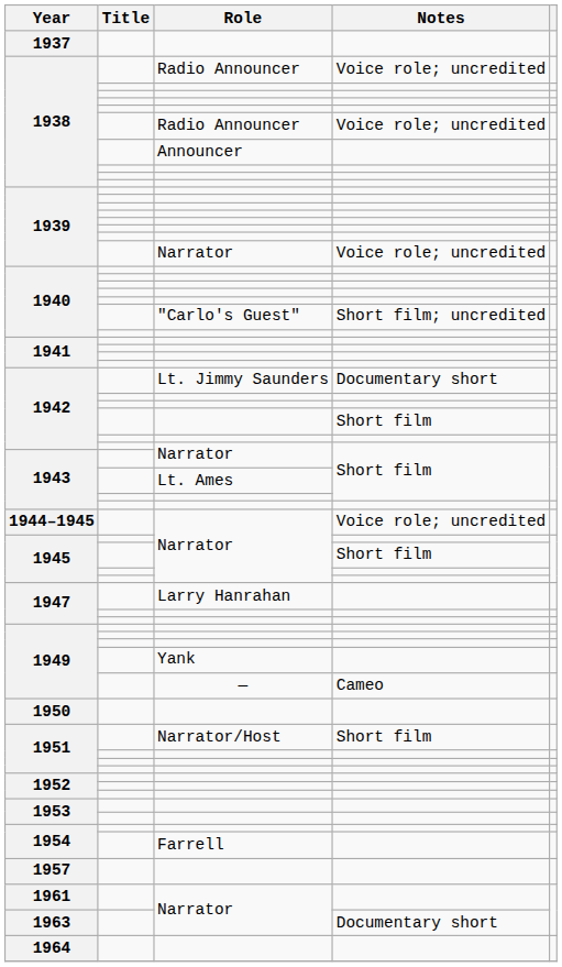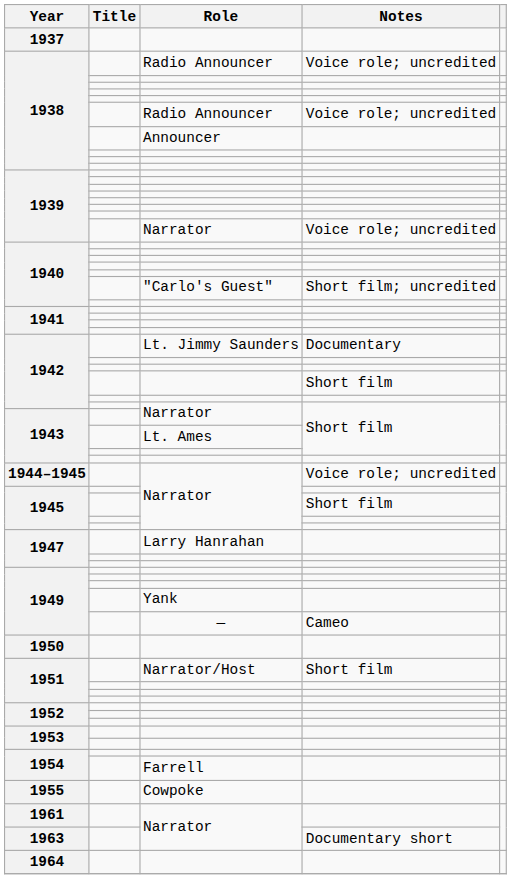1942 / Lt. Jimmy Saunders | Notes: Documentary short -> Documentary
+ row: 1955 | Cowpoke
- row: 1957
